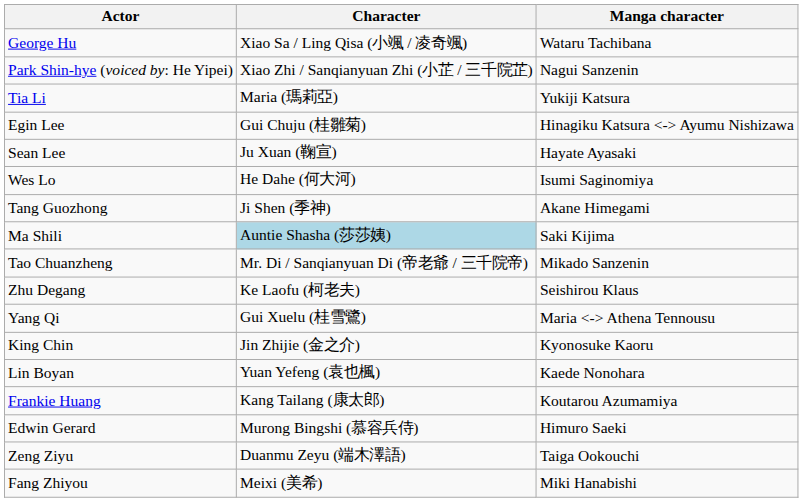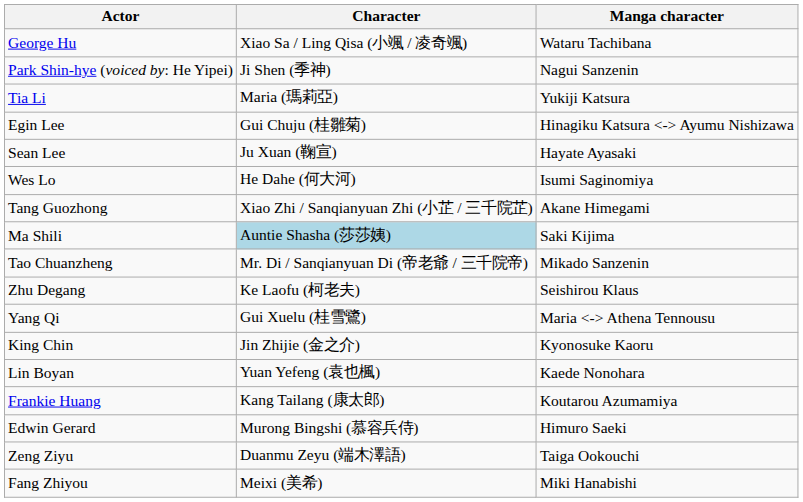Park Shin-hye (voiced by: He Yipei) | Character: Xiao Zhi / Sanqianyuan Zhi (小芷 / 三千院芷) -> Ji Shen (季神)
Tang Guozhong | Character: Ji Shen (季神) -> Xiao Zhi / Sanqianyuan Zhi (小芷 / 三千院芷)
